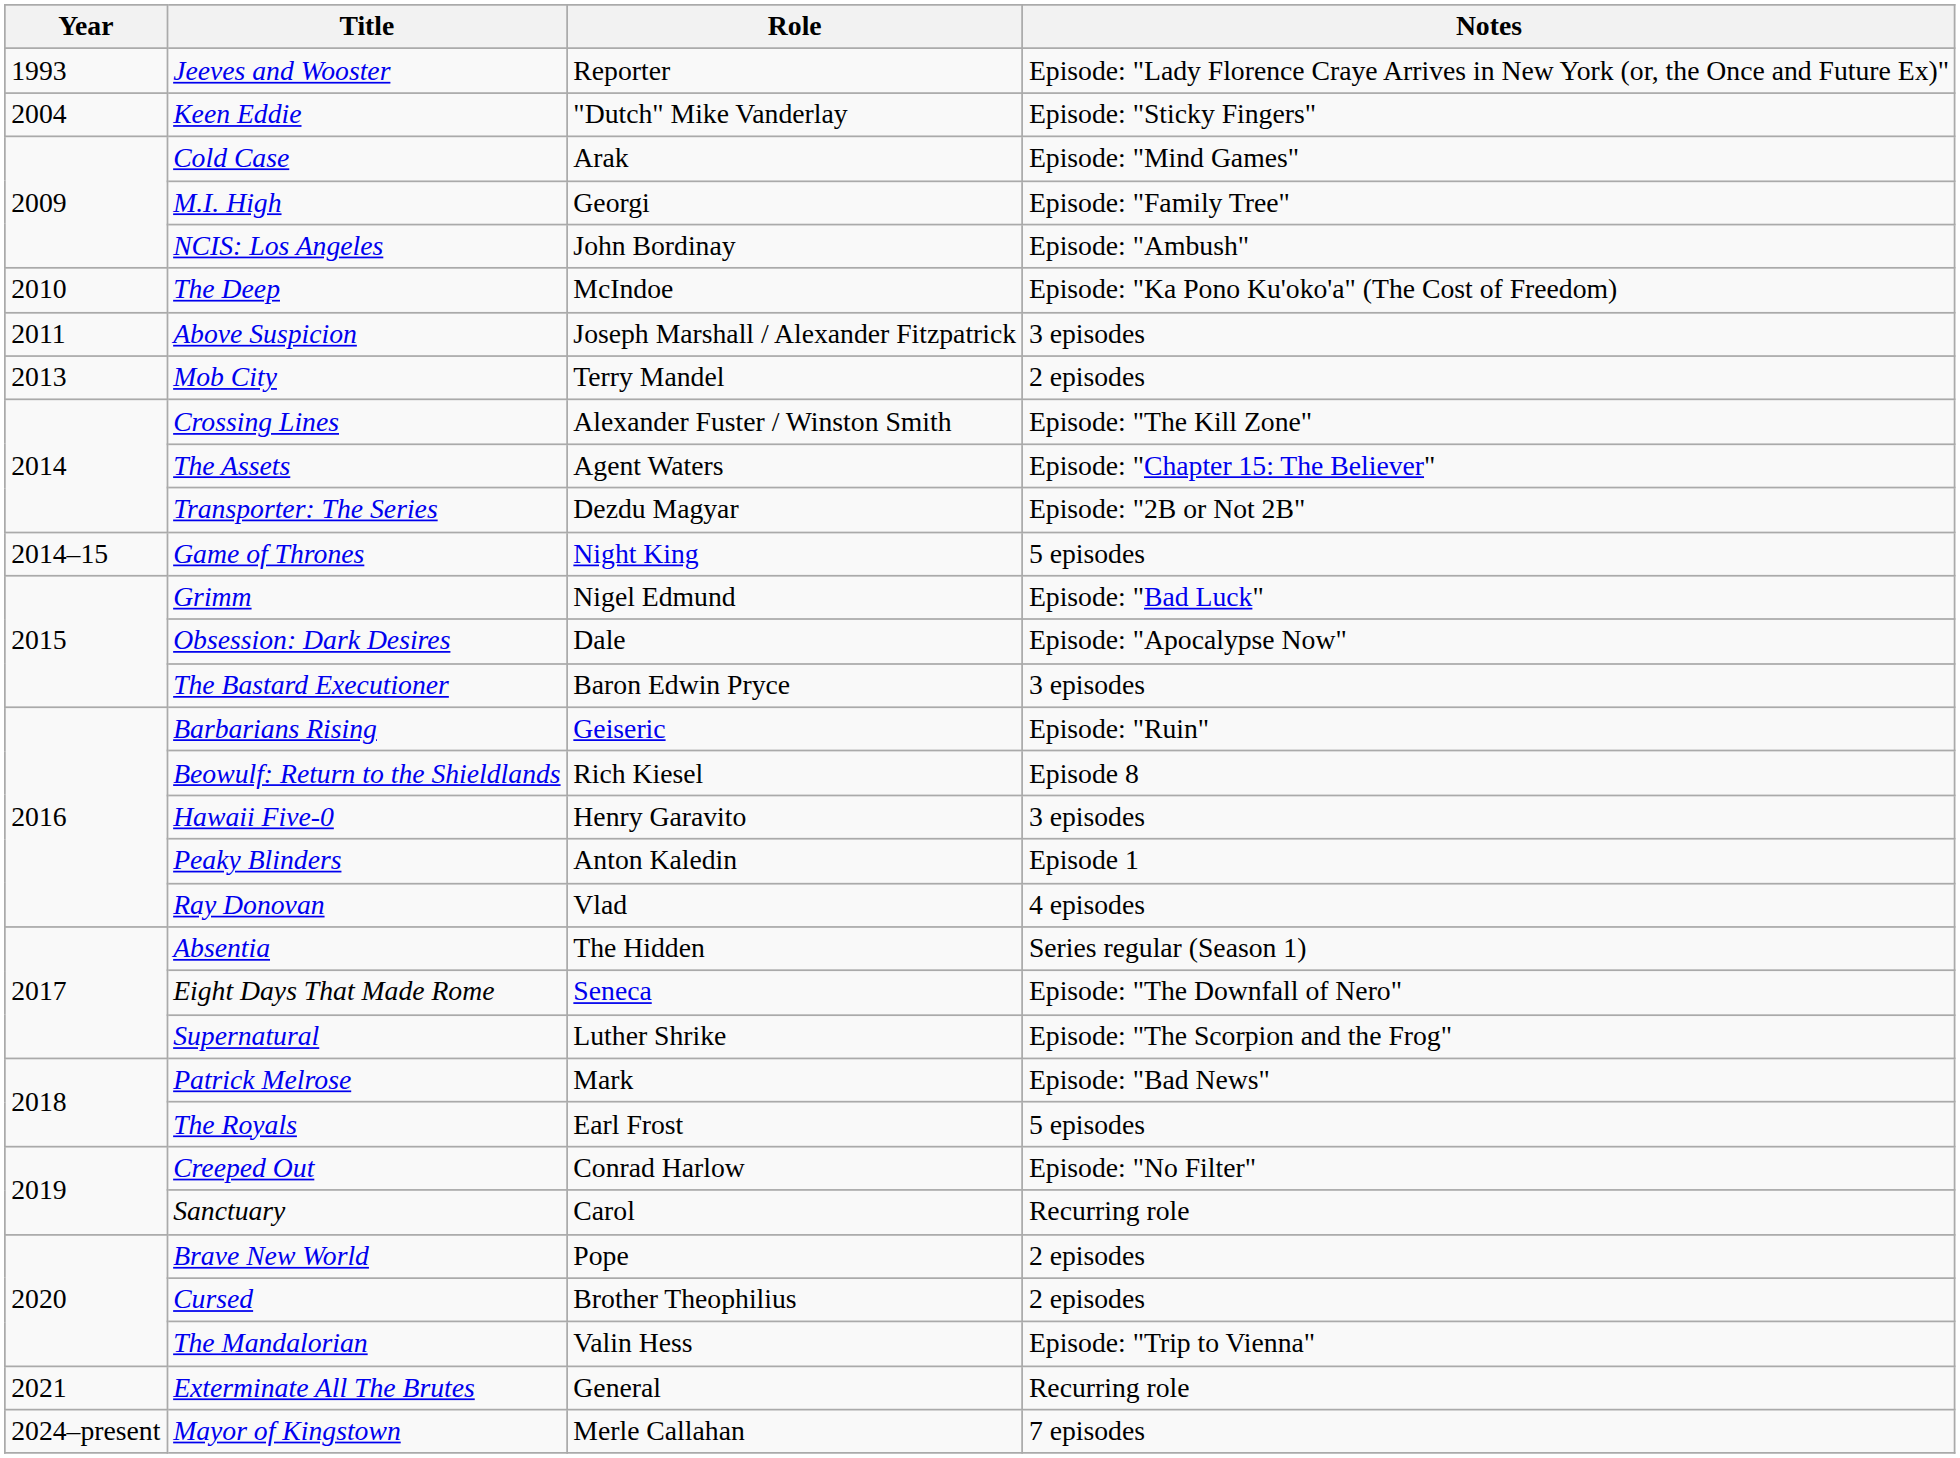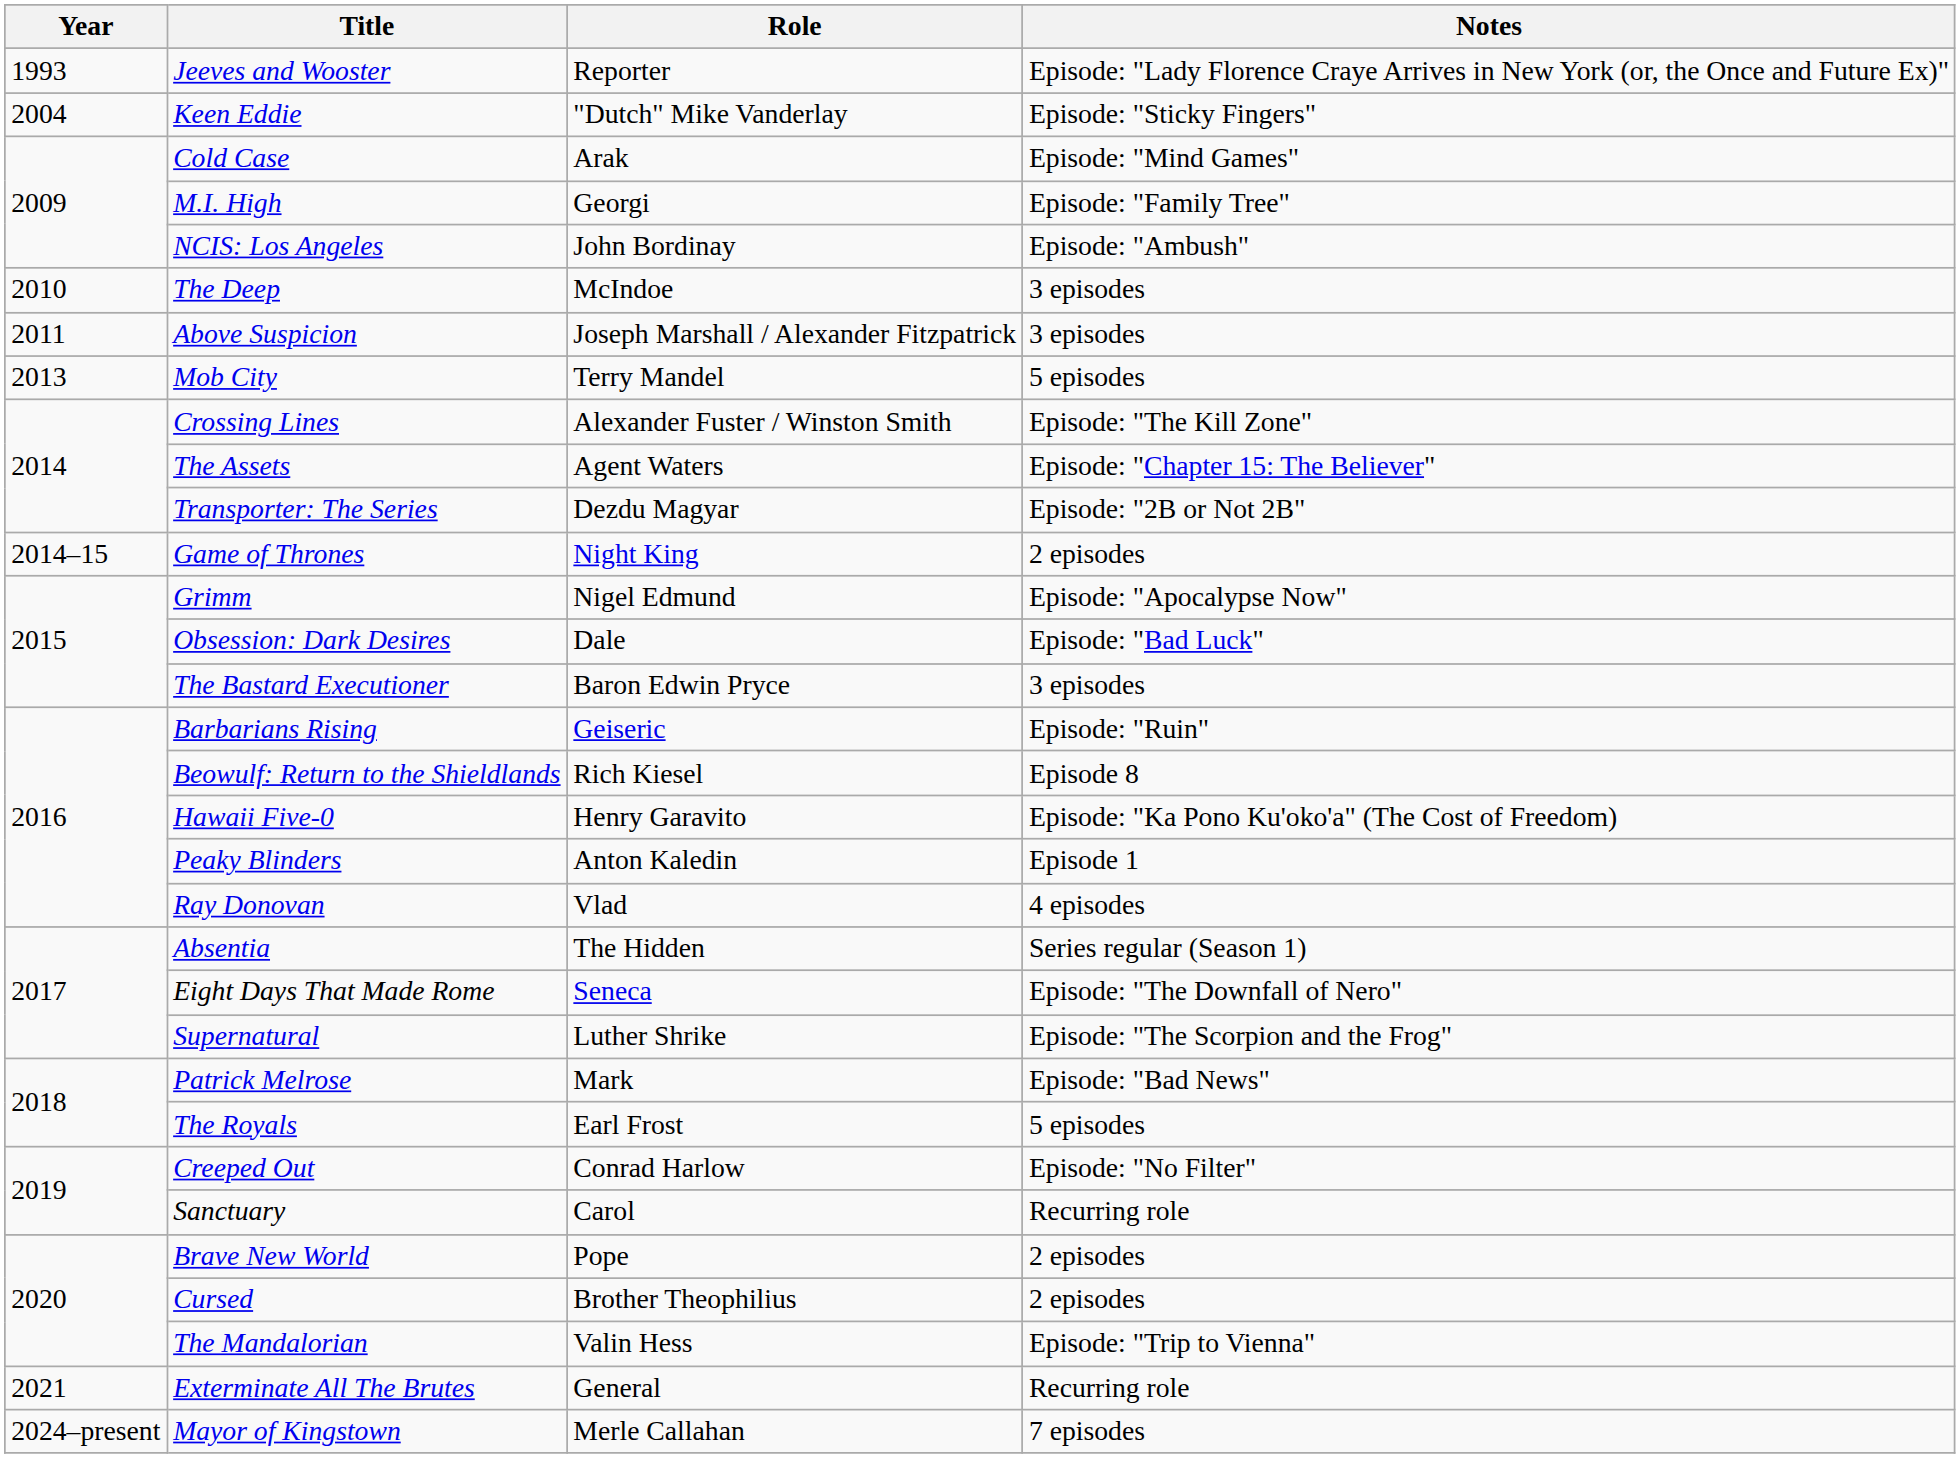The Deep | Notes: Episode: "Ka Pono Ku'oko'a" (The Cost of Freedom) -> 3 episodes
Mob City | Notes: 2 episodes -> 5 episodes
Game of Thrones | Notes: 5 episodes -> 2 episodes
Grimm | Notes: Episode: "Bad Luck" -> Episode: "Apocalypse Now"
Obsession: Dark Desires | Notes: Episode: "Apocalypse Now" -> Episode: "Bad Luck"
Hawaii Five-0 | Notes: 3 episodes -> Episode: "Ka Pono Ku'oko'a" (The Cost of Freedom)
